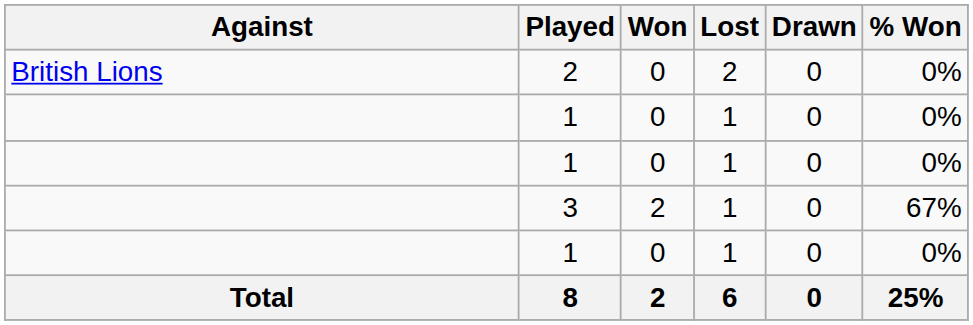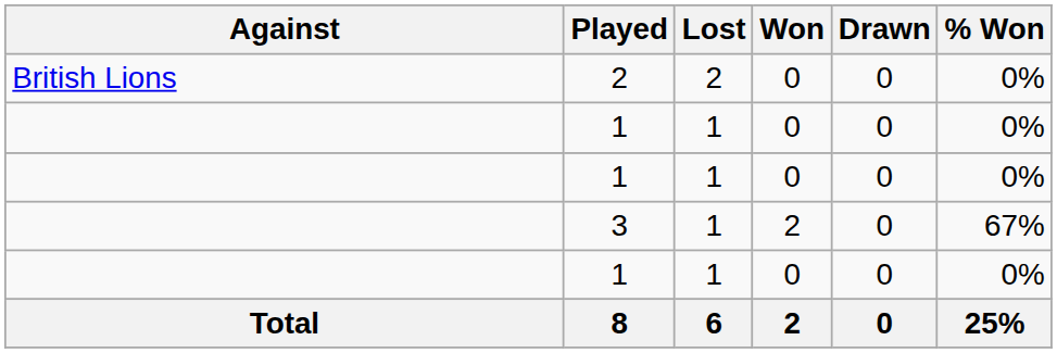columns swapped: Won <-> Lost
